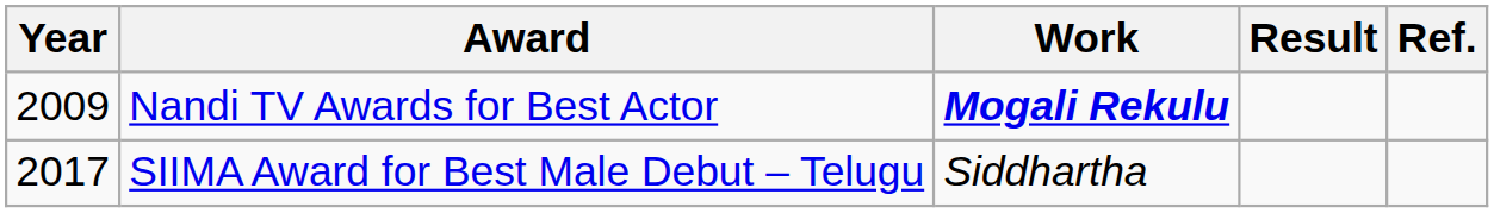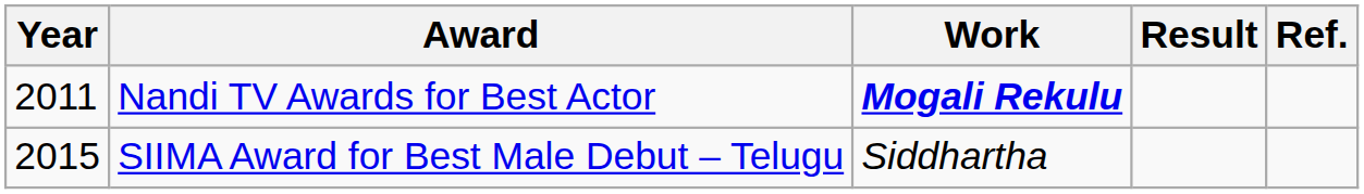Nandi TV Awards for Best Actor | Year: 2009 -> 2011
SIIMA Award for Best Male Debut – Telugu | Year: 2017 -> 2015
